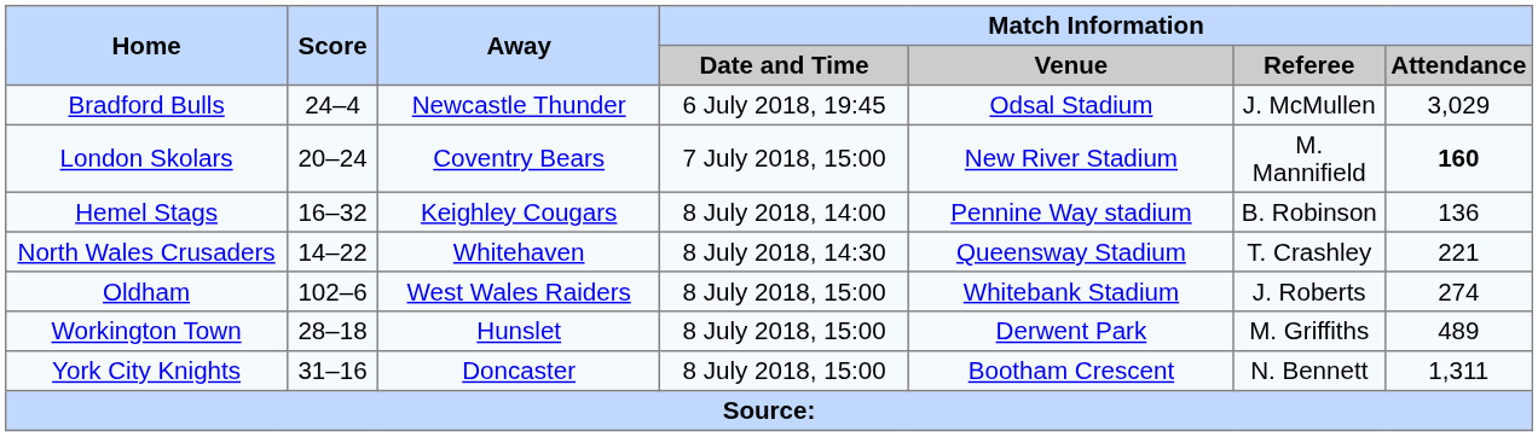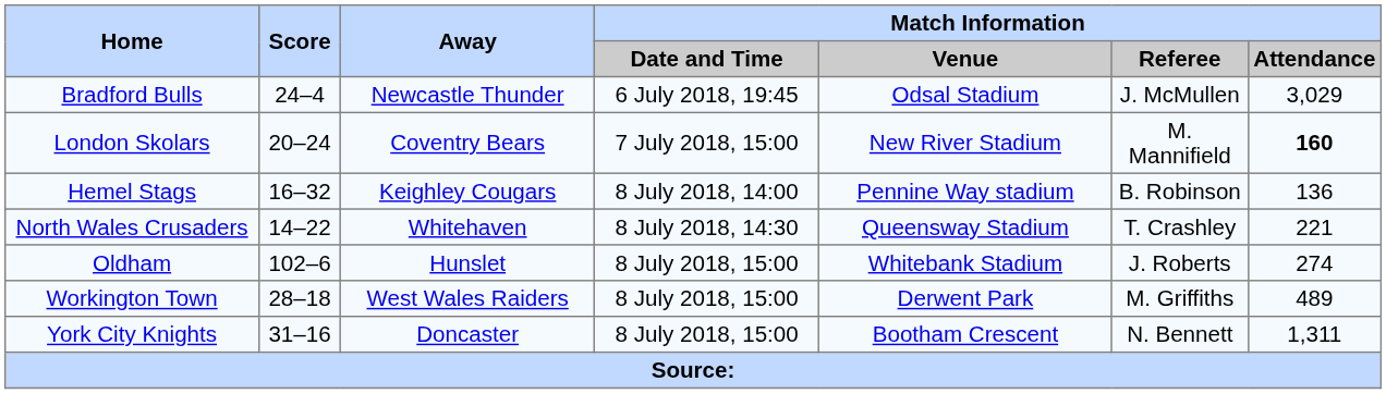Oldham | Away: West Wales Raiders -> Hunslet
Workington Town | Away: Hunslet -> West Wales Raiders
